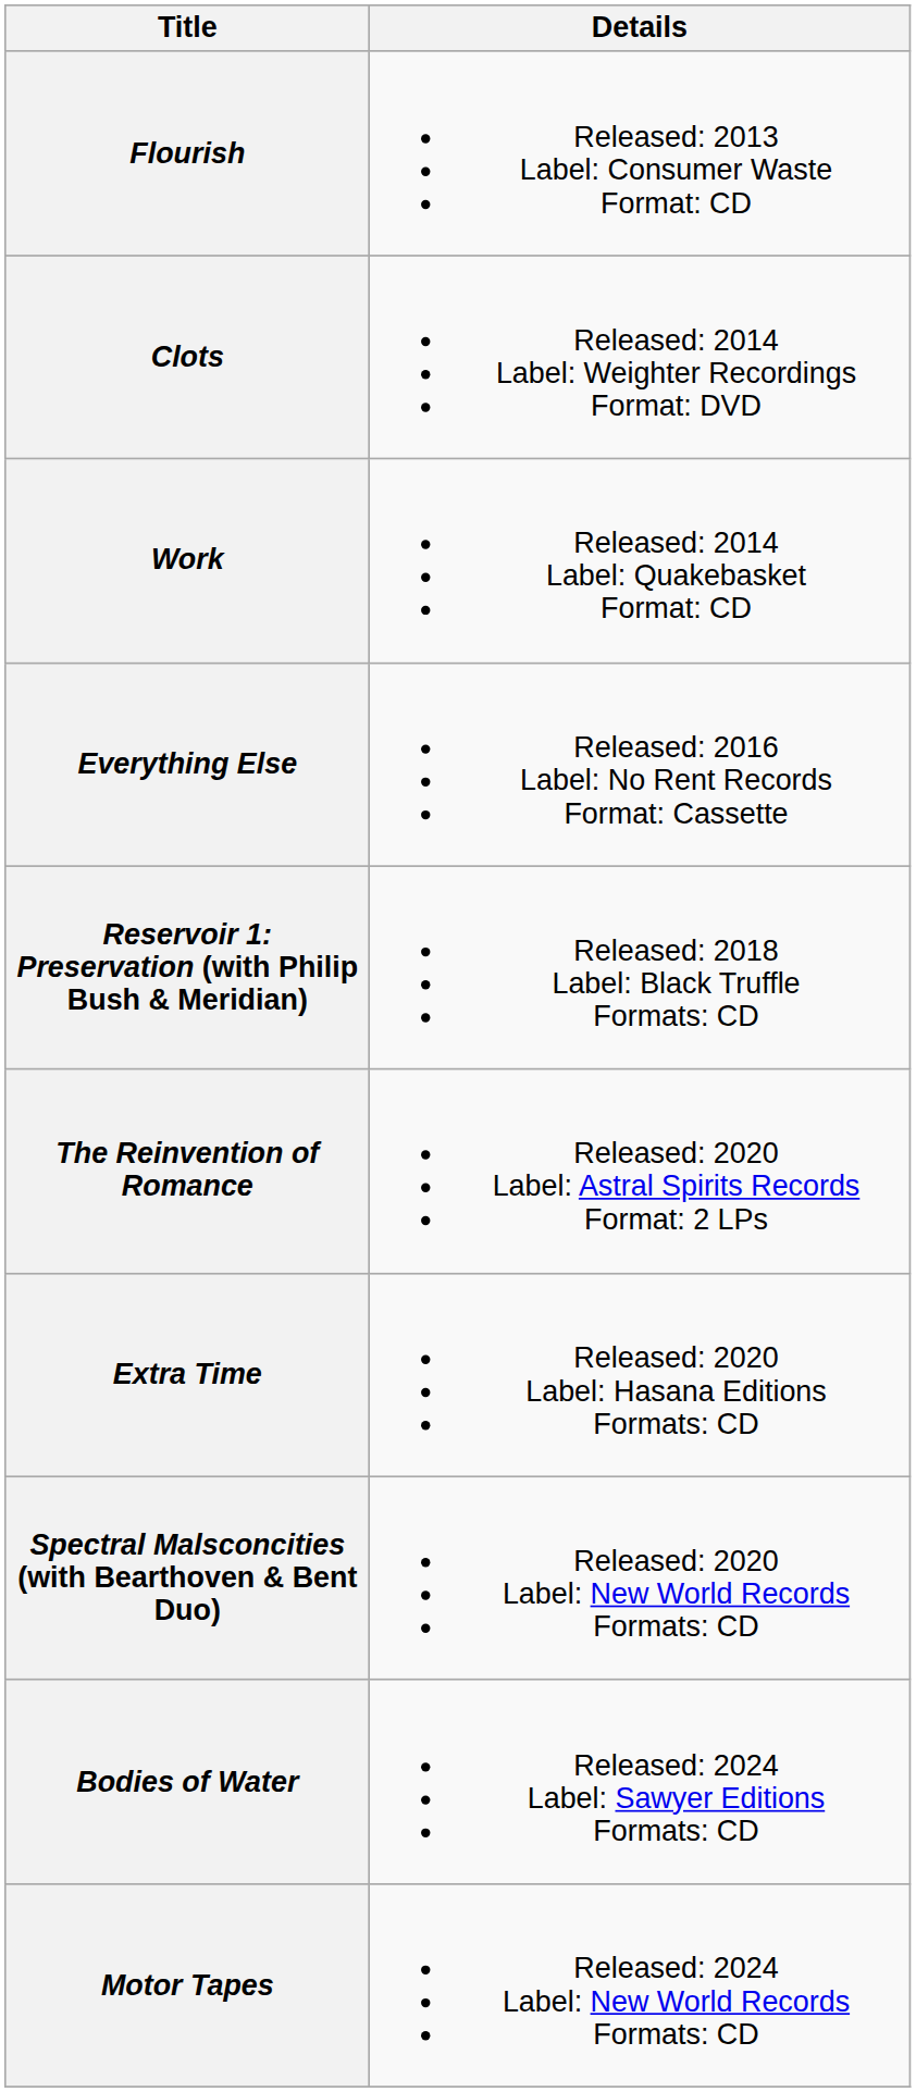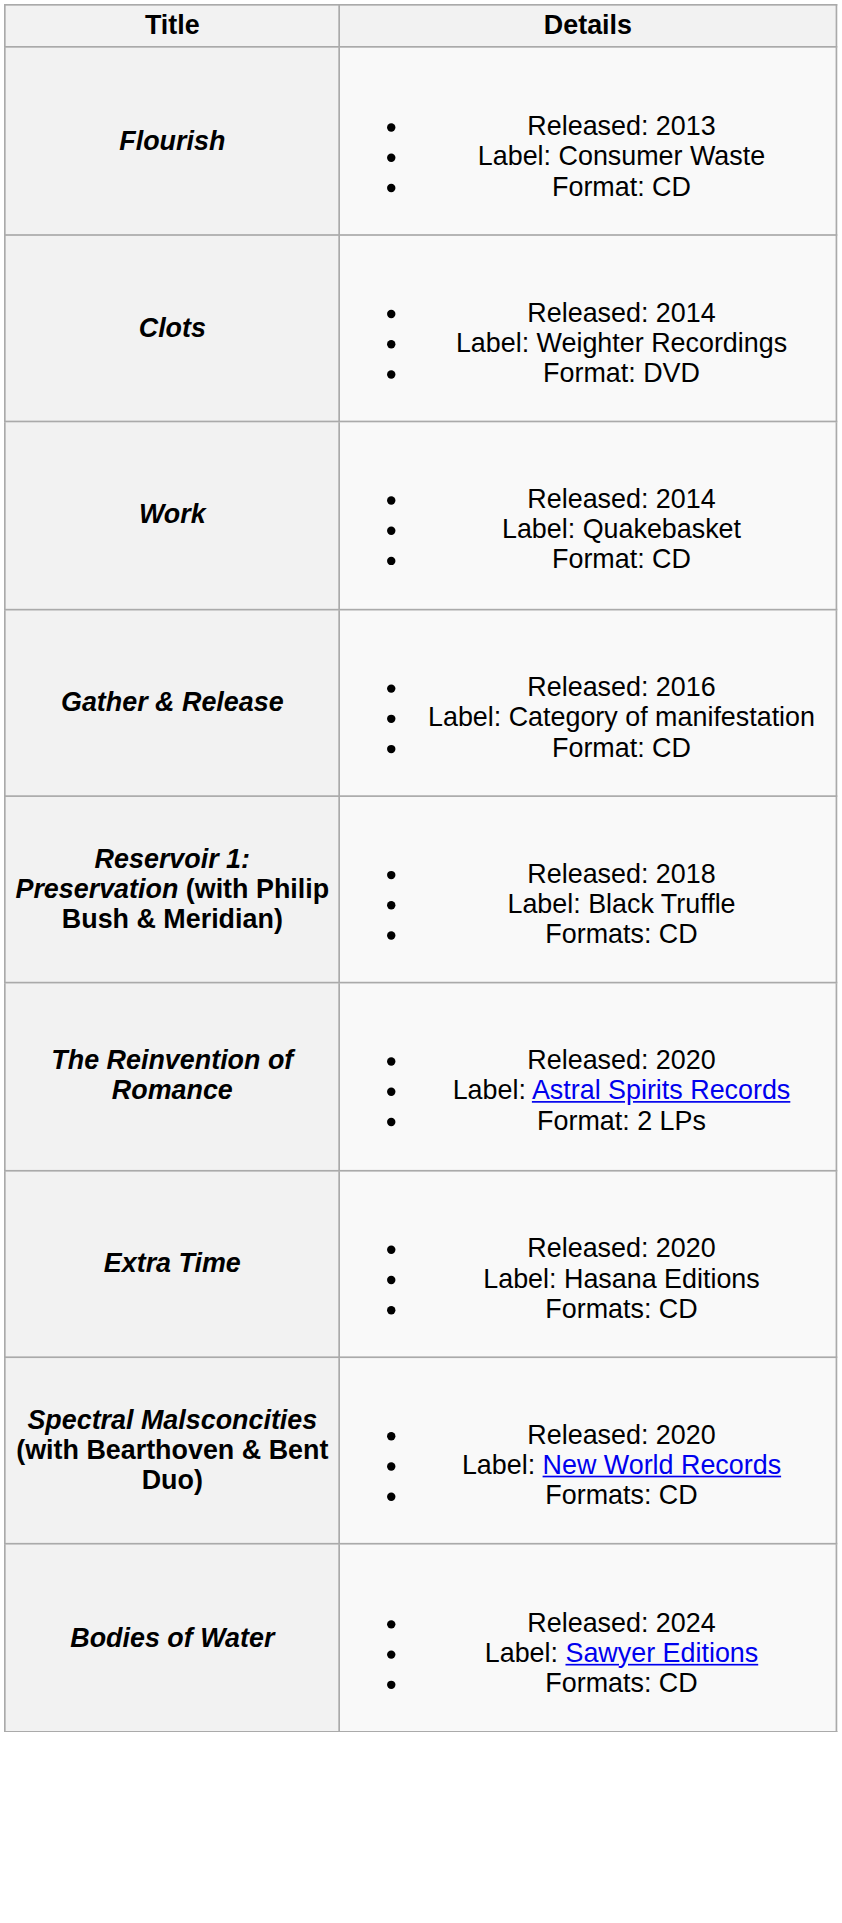- row: Everything Else | Released: 2016 Label: No Rent Records Format: Cassette
+ row: Gather & Release | Released: 2016 Label: Category of manifestation Format: CD
- row: Motor Tapes | Released: 2024 Label: New World Records Formats: CD
